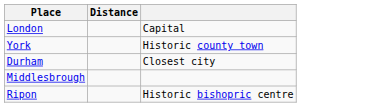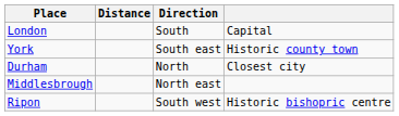+ column: Direction | South | South east | North | North east | South west
